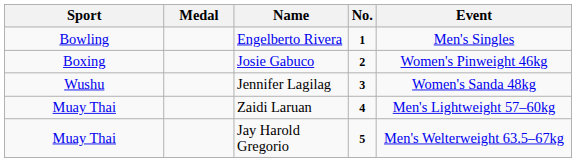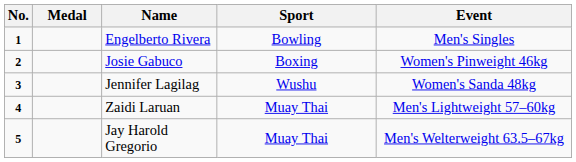columns swapped: No. <-> Sport
